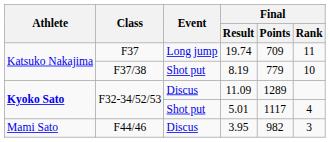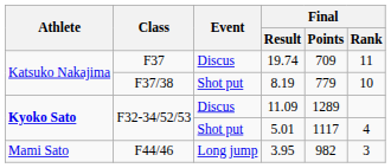19.74 | Event: Long jump -> Discus
3.95 | Event: Discus -> Long jump
